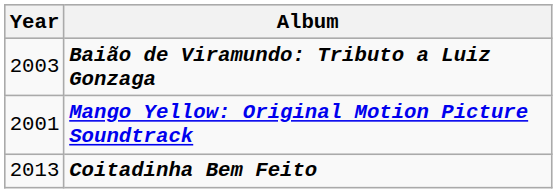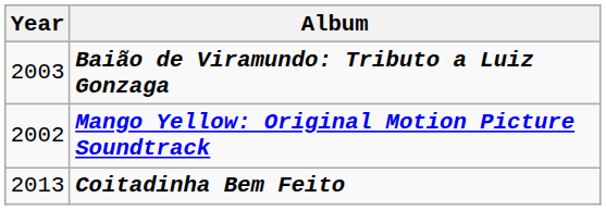Mango Yellow: Original Motion Picture Soundtrack | Year: 2001 -> 2002
